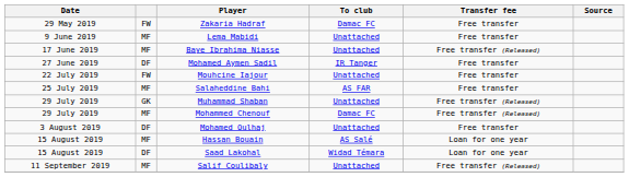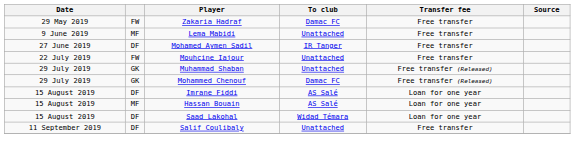- row: 17 June 2019 | MF | Baye Ibrahima Niasse | Unattached | Free transfer (Released)
- row: 25 July 2019 | MF | Salaheddine Bahi | AS FAR | Free transfer
Mohammed Chenouf | column 2: MF -> GK
- row: 3 August 2019 | DF | Mohamed Oulhaj | Unattached | Free transfer
+ row: 15 August 2019 | DF | Imrane Fiddi | AS Salé | Loan for one year
Salif Coulibaly | column 2: MF -> DF
Salif Coulibaly | Transfer fee: Free transfer (Released) -> Free transfer
